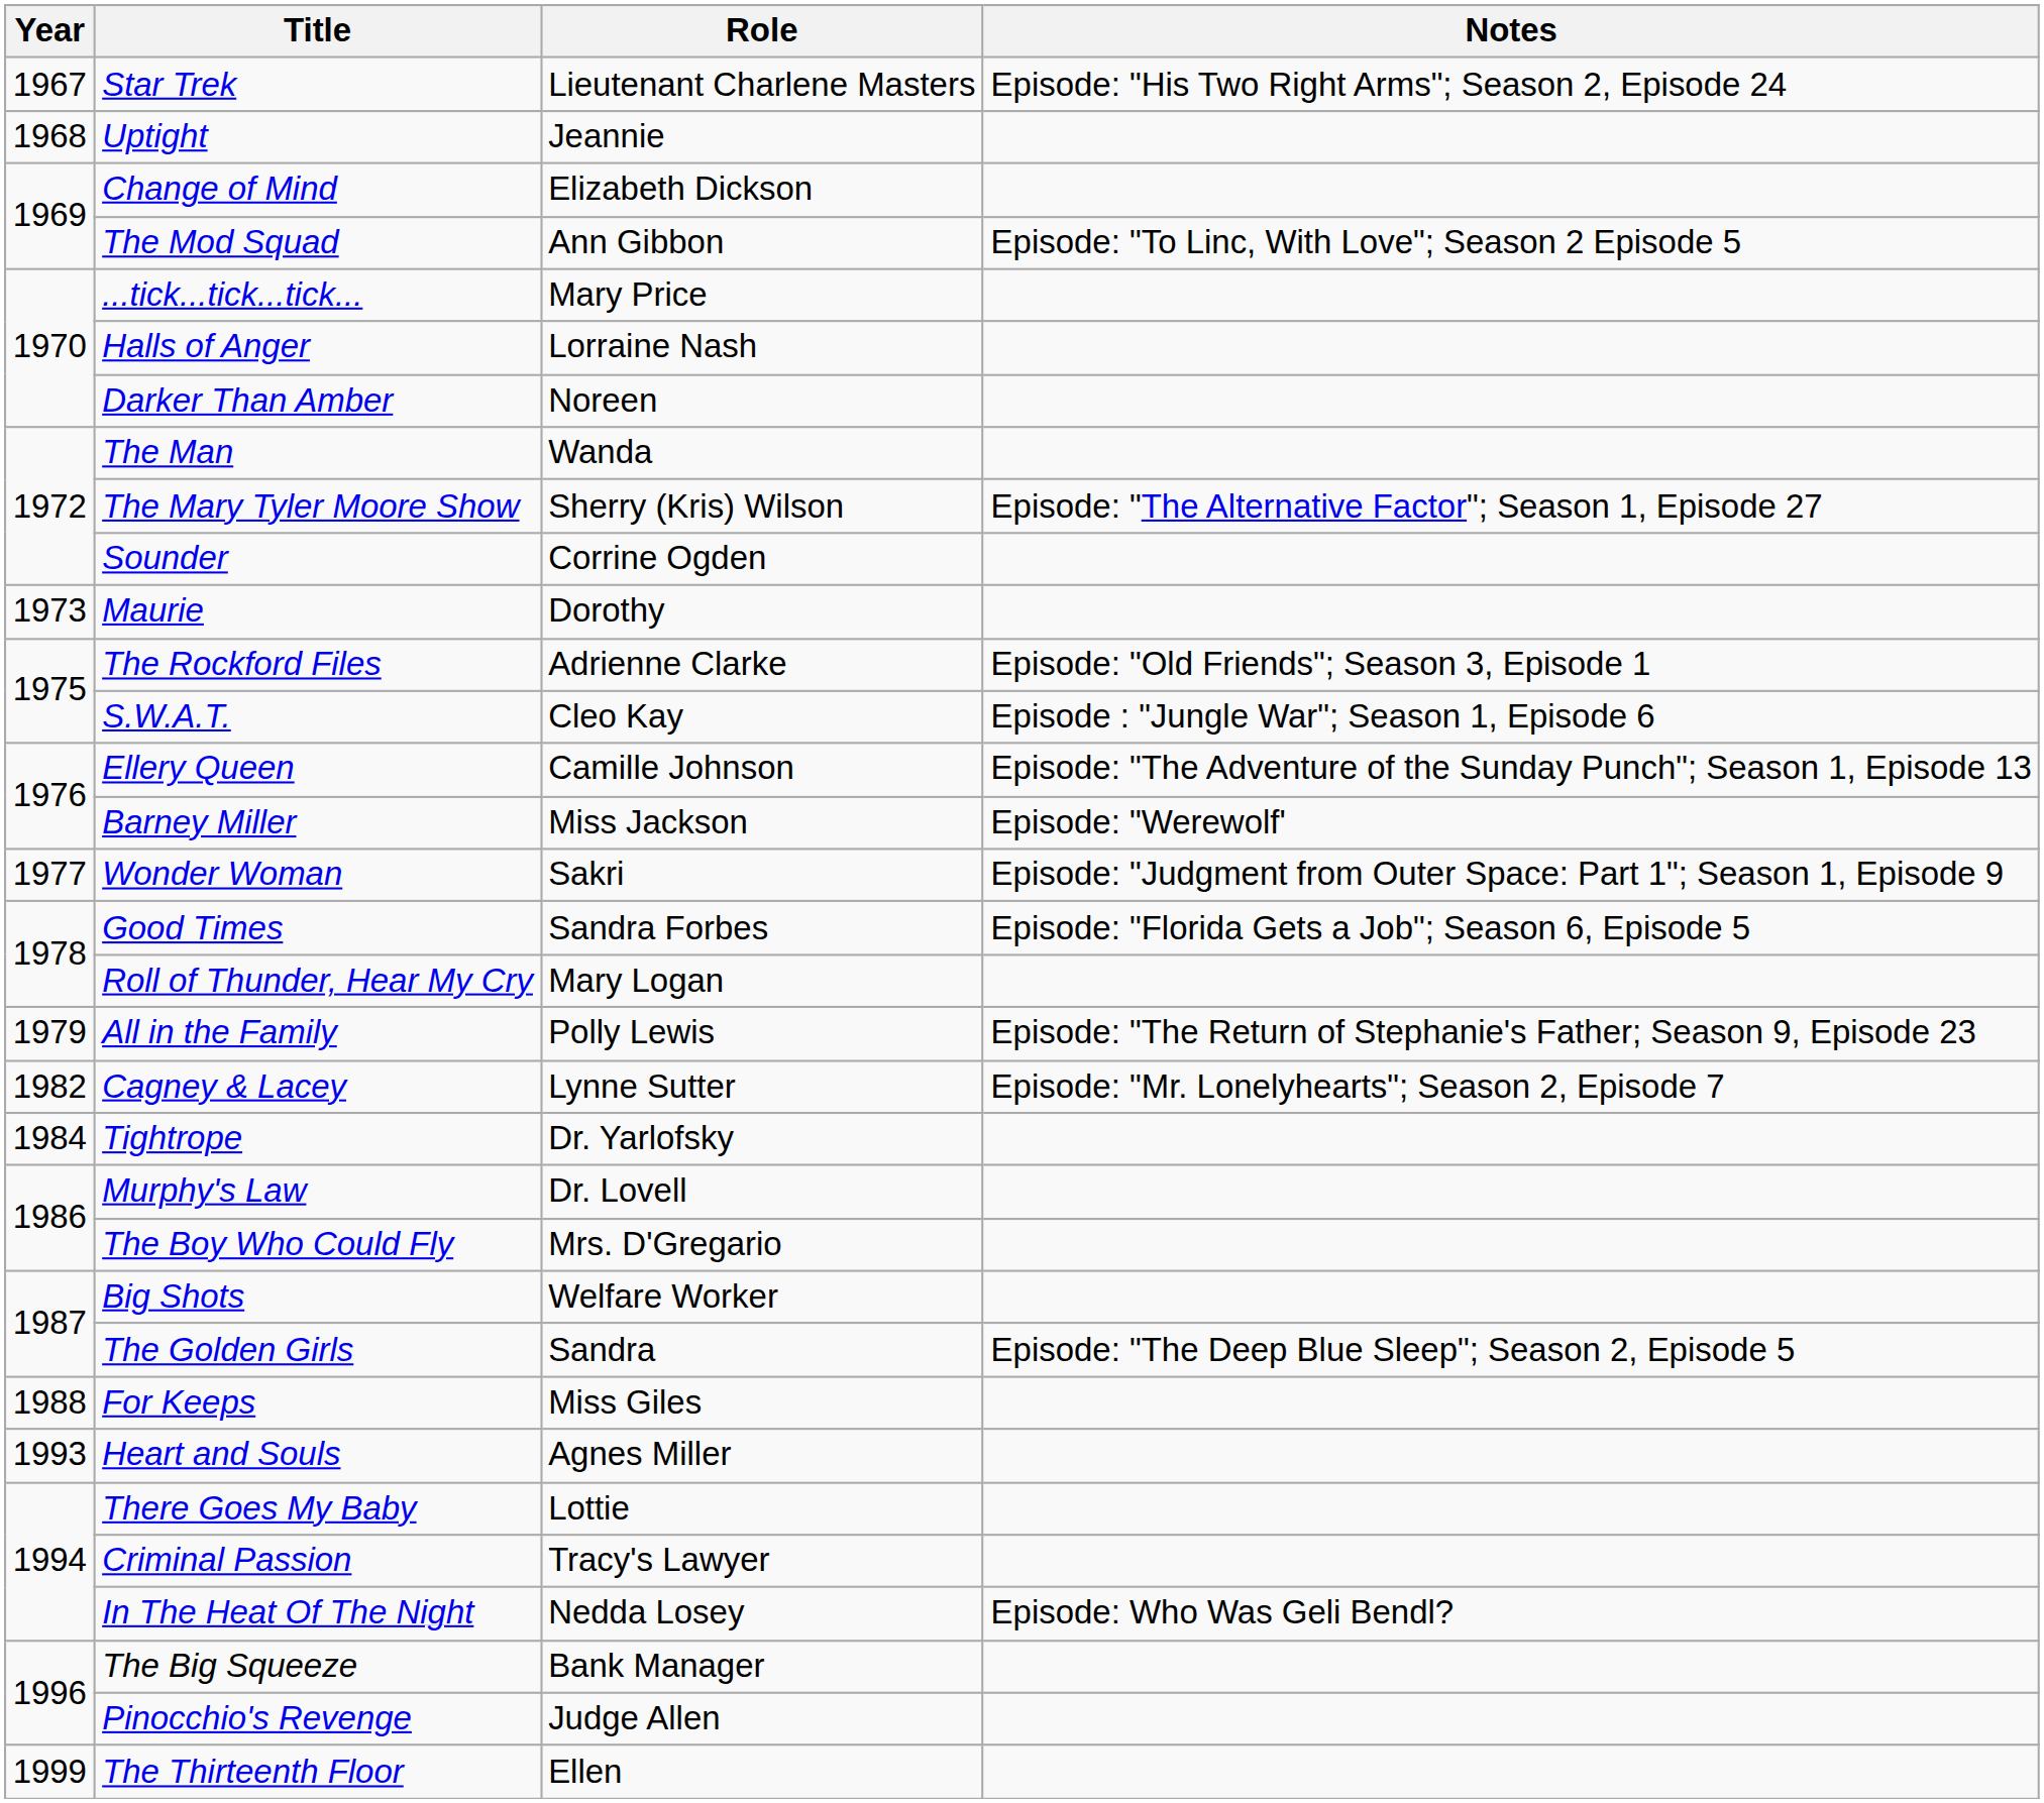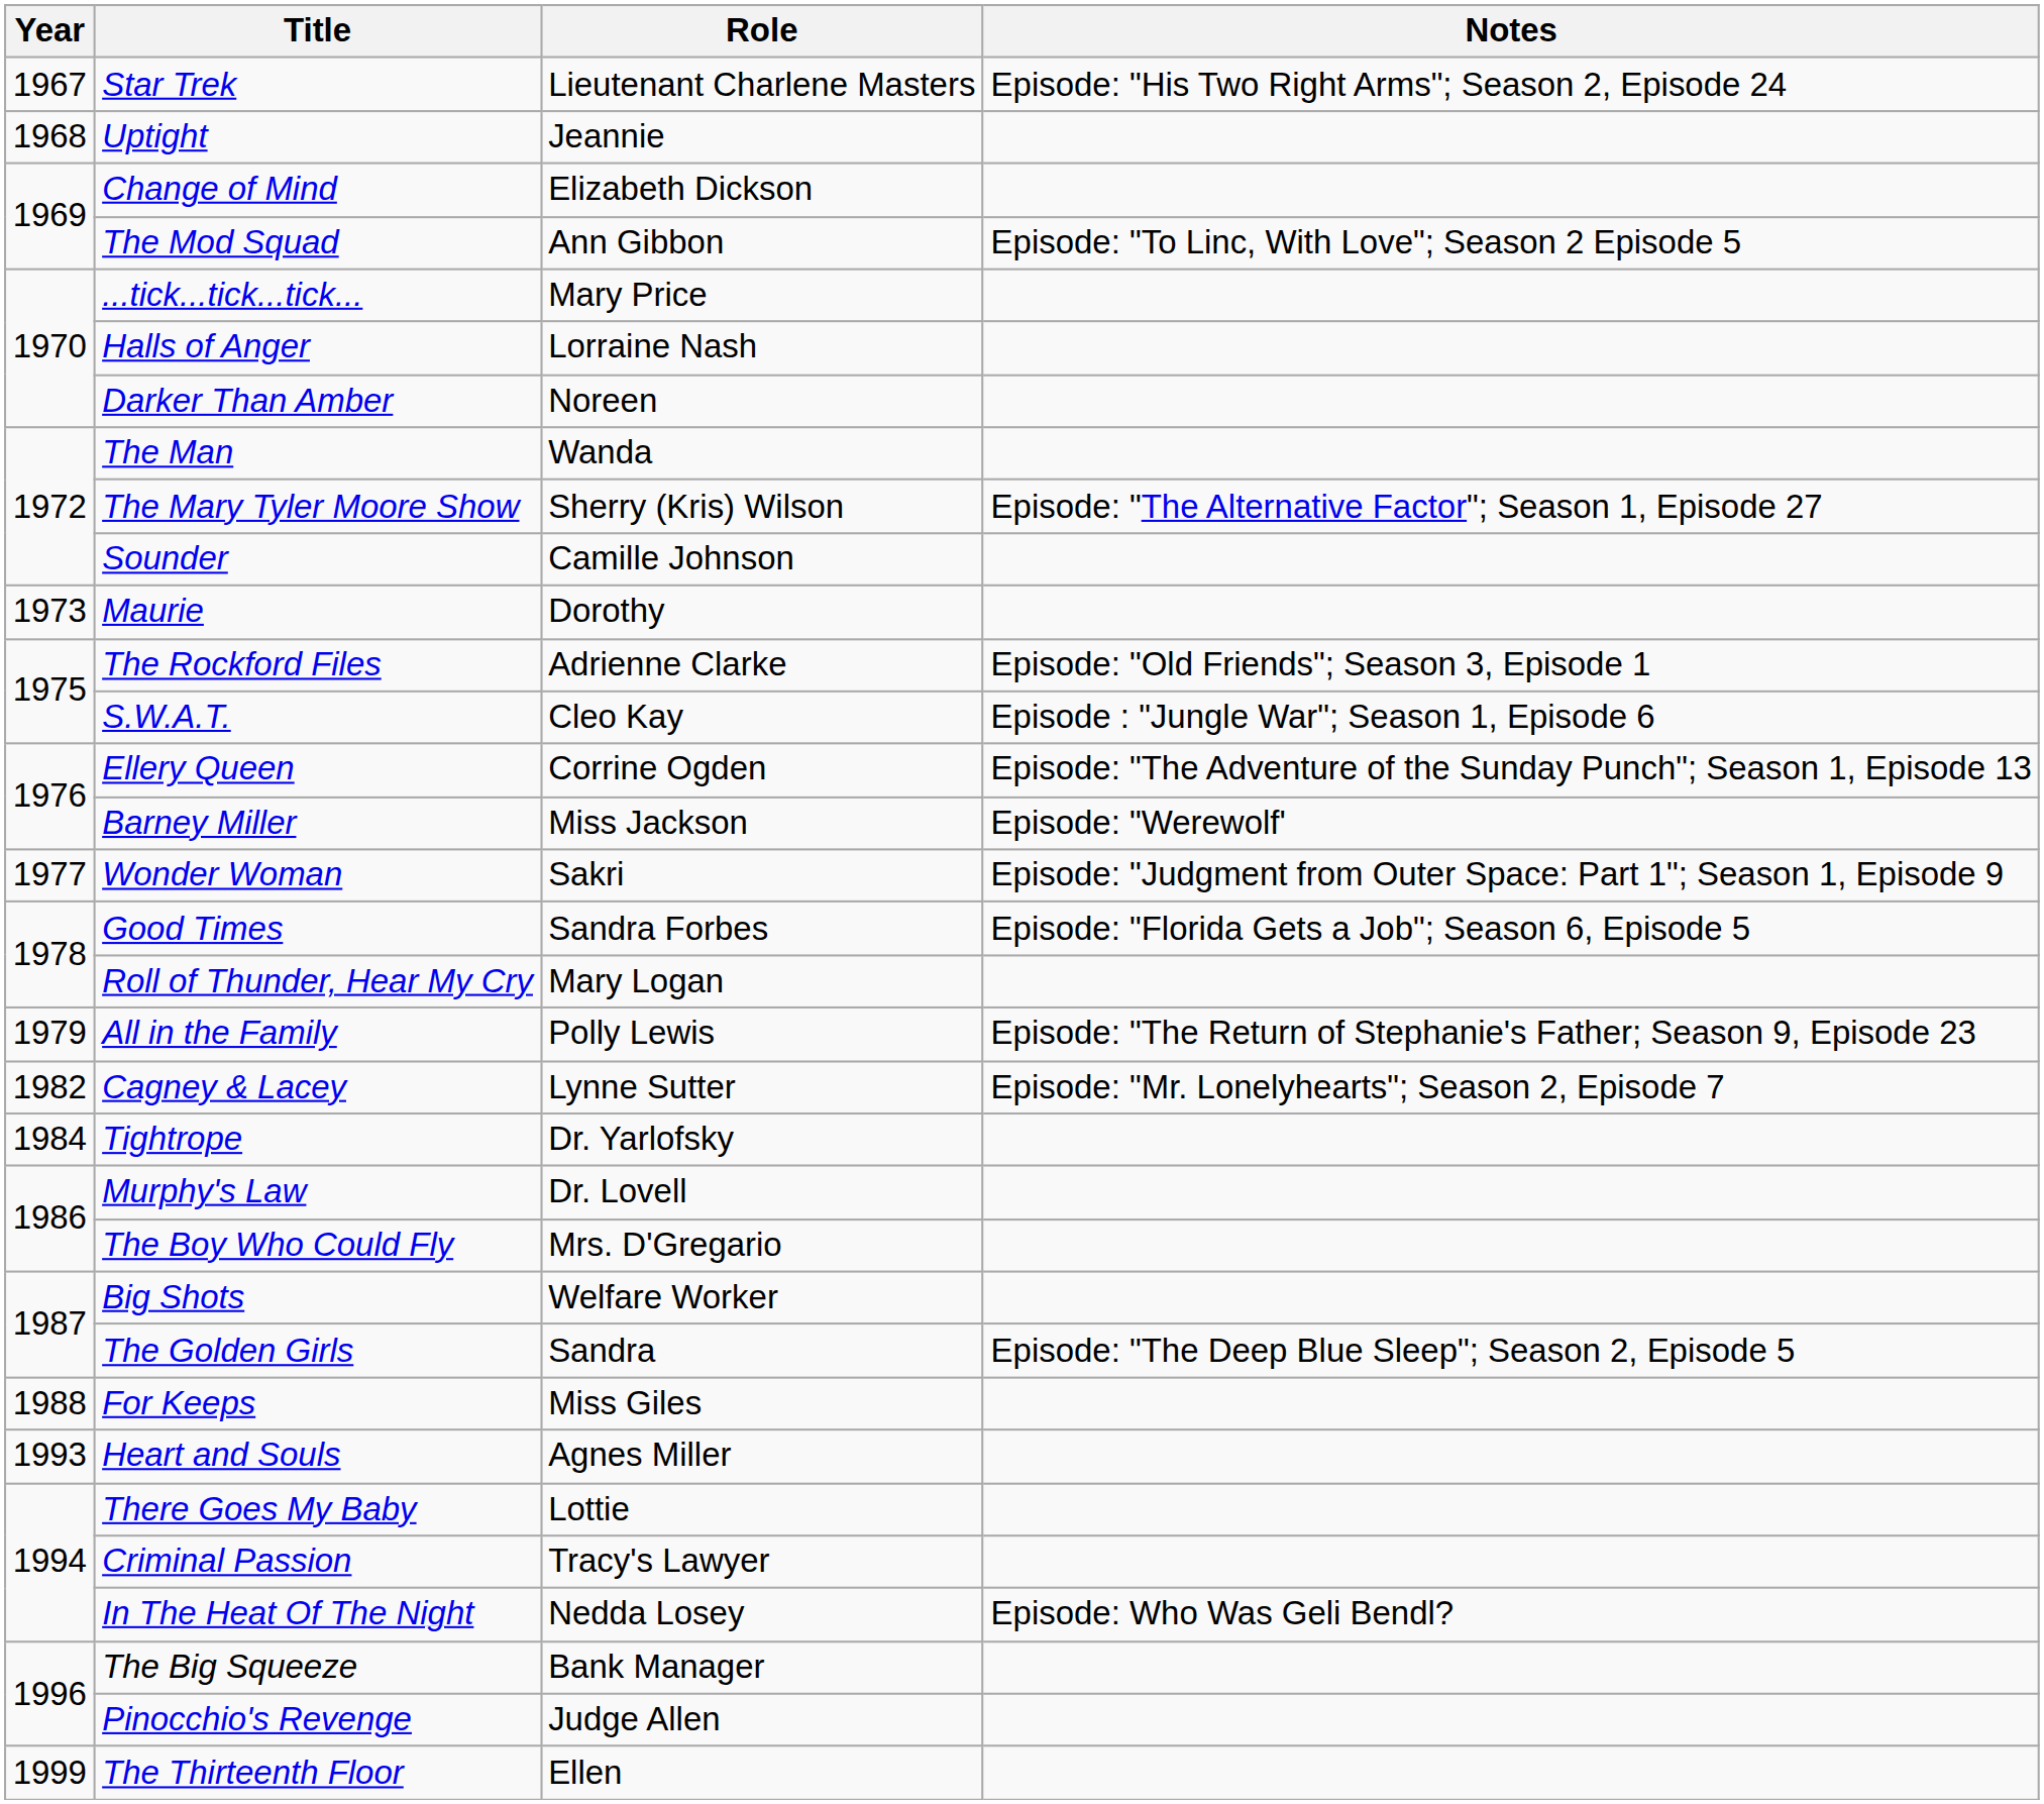Sounder | Role: Corrine Ogden -> Camille Johnson
Ellery Queen | Role: Camille Johnson -> Corrine Ogden
